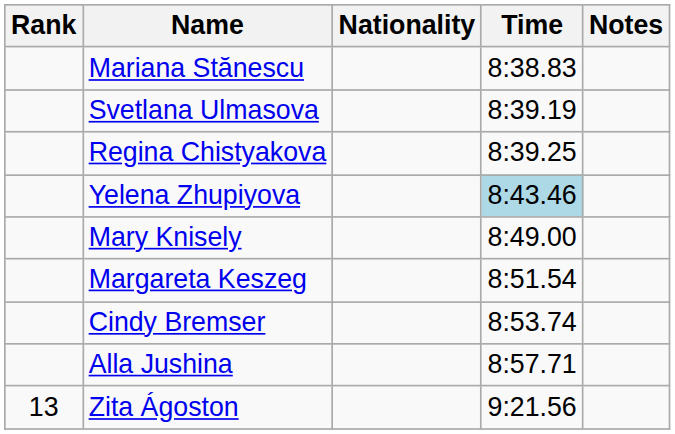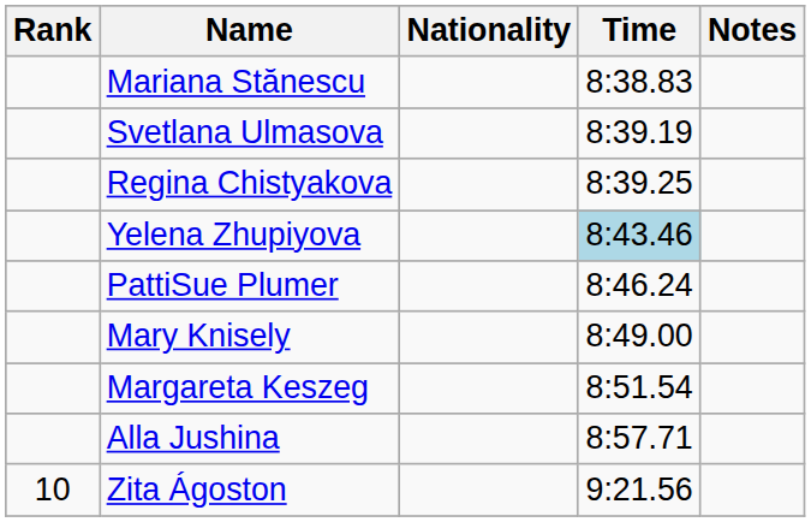+ row: PattiSue Plumer | 8:46.24
- row: Cindy Bremser | 8:53.74
Zita Ágoston | Rank: 13 -> 10
